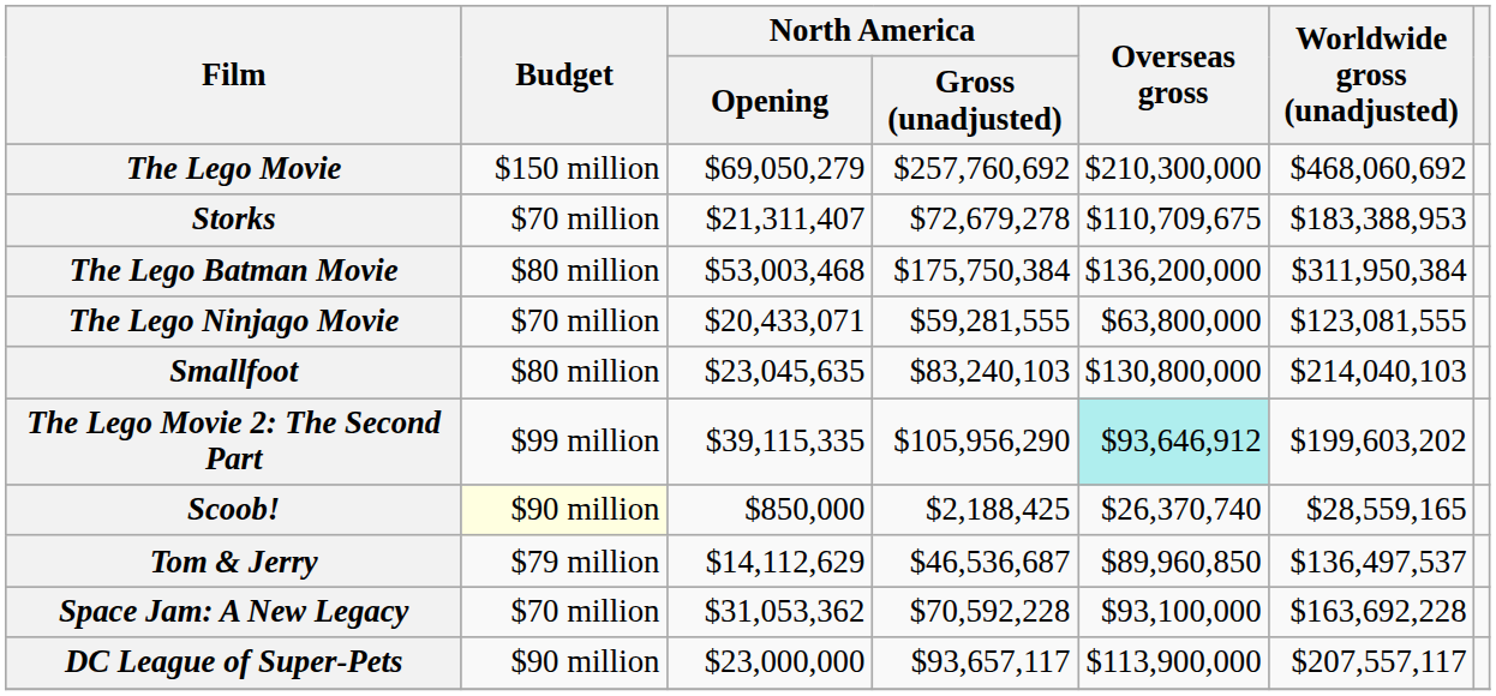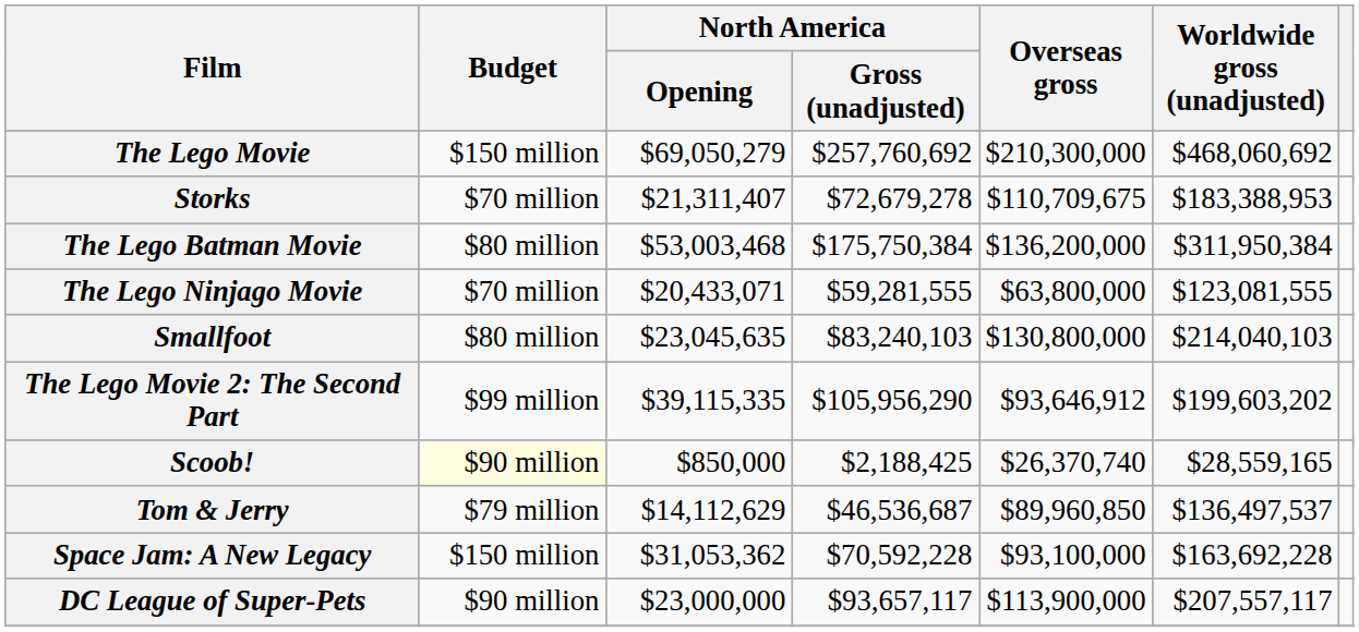The Lego Movie 2: The Second Part | Overseas gross: paleturquoise background -> no background
Space Jam: A New Legacy | Budget: $70 million -> $150 million
